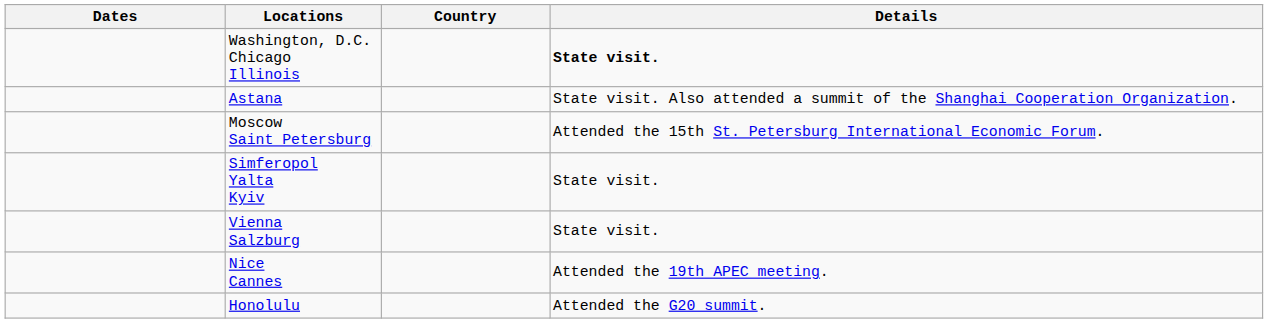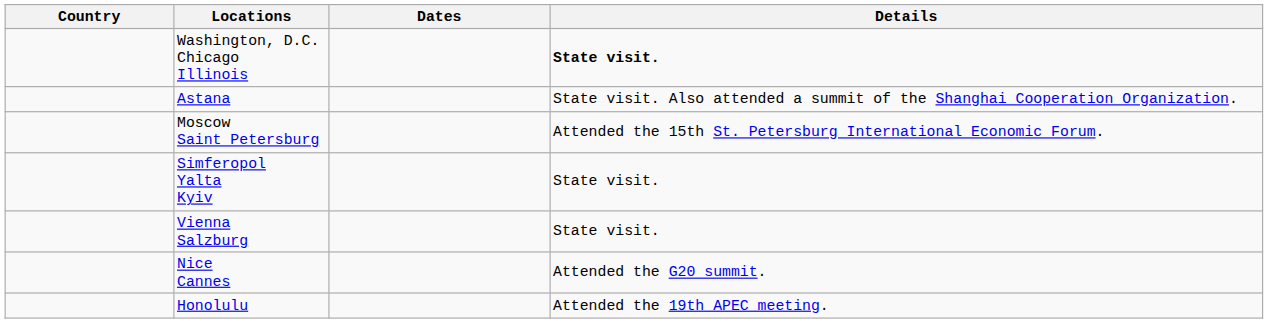columns swapped: Country <-> Dates
Nice Cannes | Details: Attended the 19th APEC meeting. -> Attended the G20 summit.
Honolulu | Details: Attended the G20 summit. -> Attended the 19th APEC meeting.
